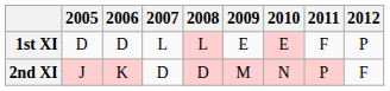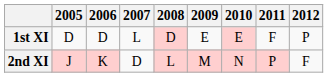1st XI | 2008: L -> D
2nd XI | 2008: D -> L
